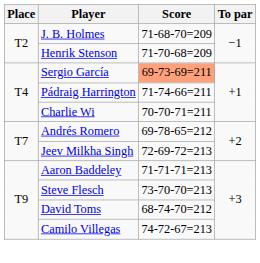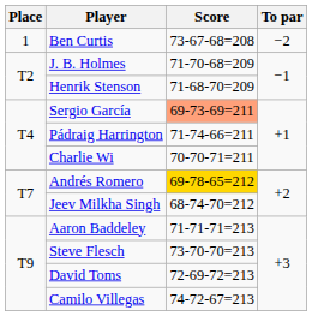+ row: 1 | Ben Curtis | 73-67-68=208 | −2
J. B. Holmes | Score: 71-68-70=209 -> 71-70-68=209
Henrik Stenson | Score: 71-70-68=209 -> 71-68-70=209
Andrés Romero | Score: no background -> gold background
Jeev Milkha Singh | Score: 72-69-72=213 -> 68-74-70=212
David Toms | Score: 68-74-70=212 -> 72-69-72=213
